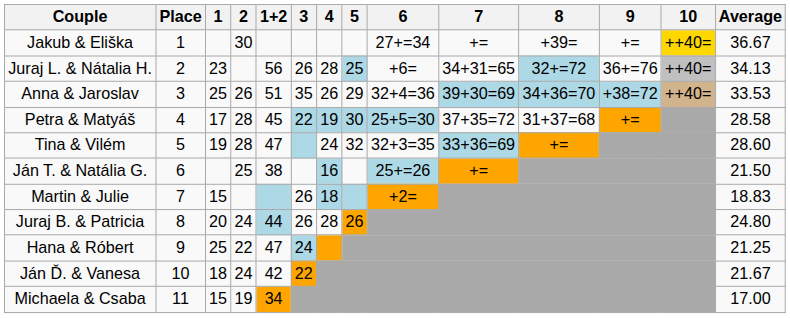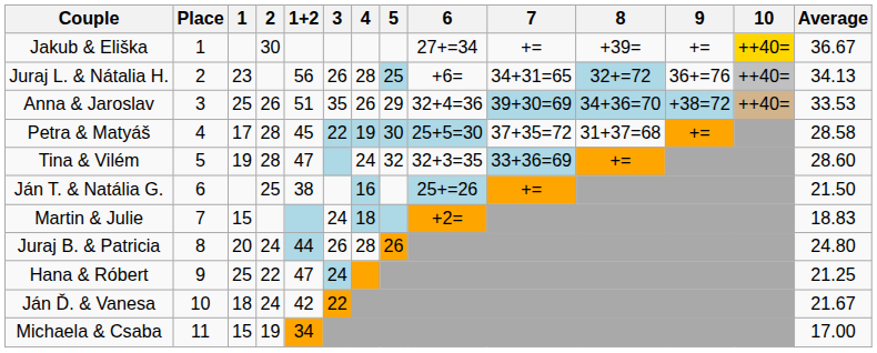Martin & Julie | 3: 26 -> 24
